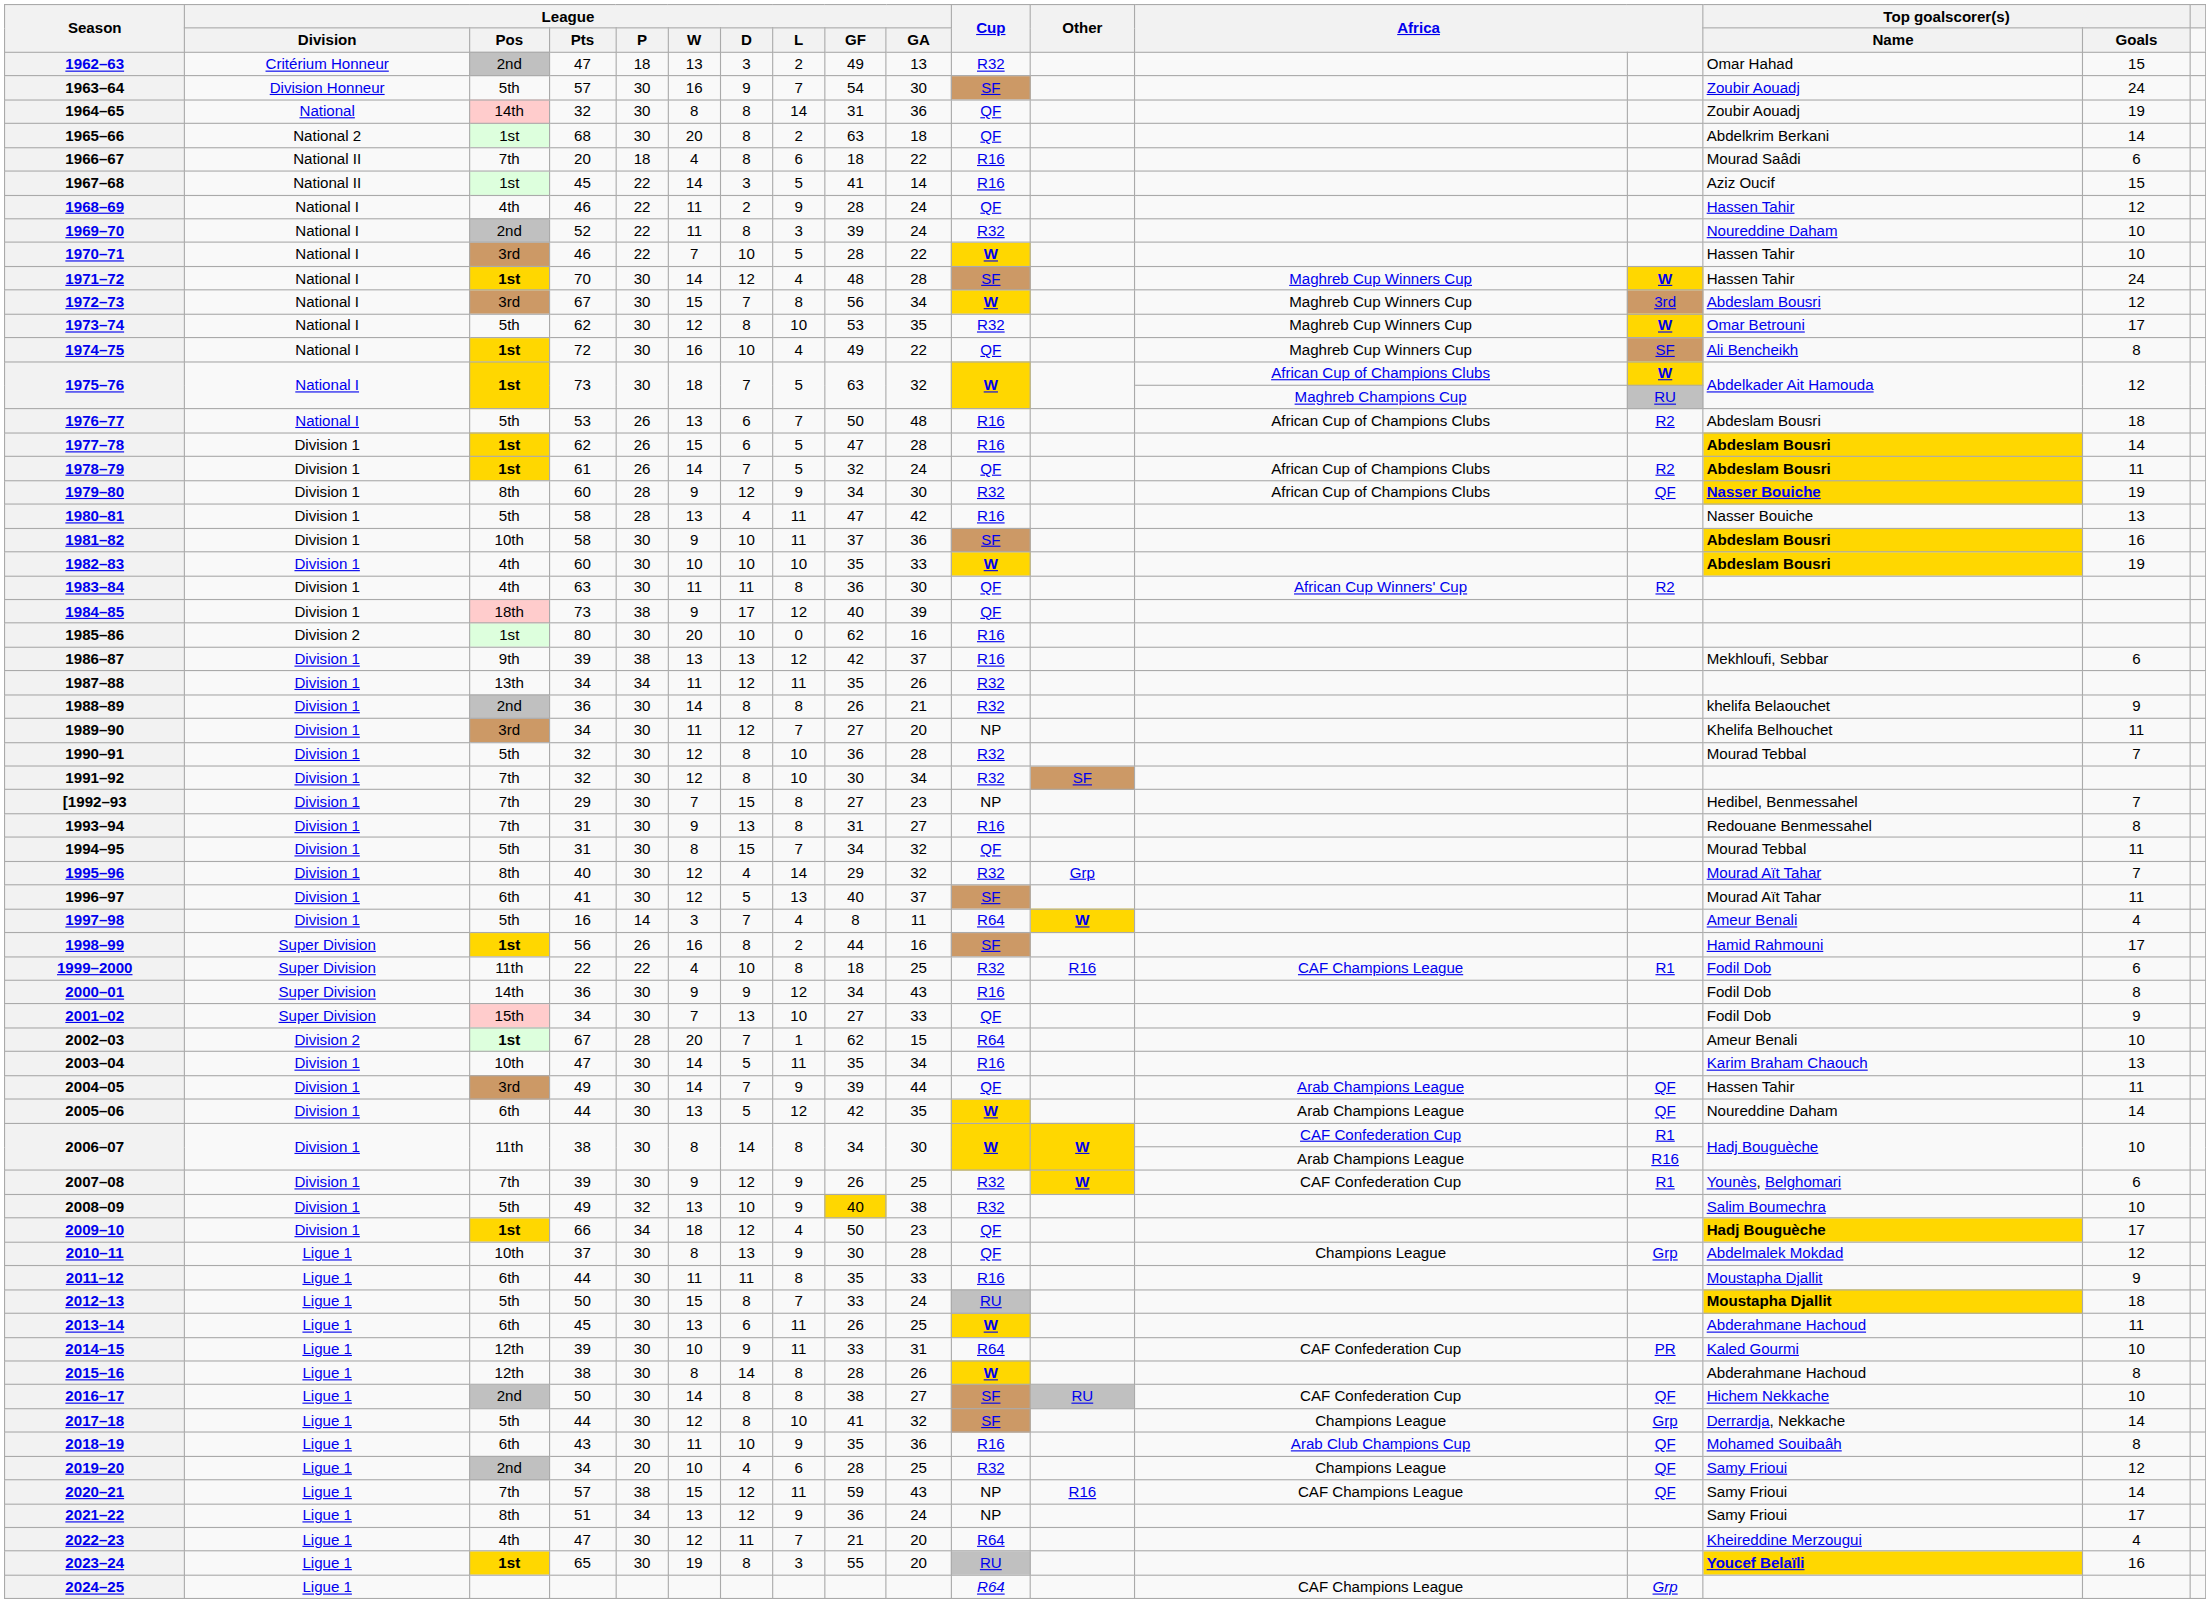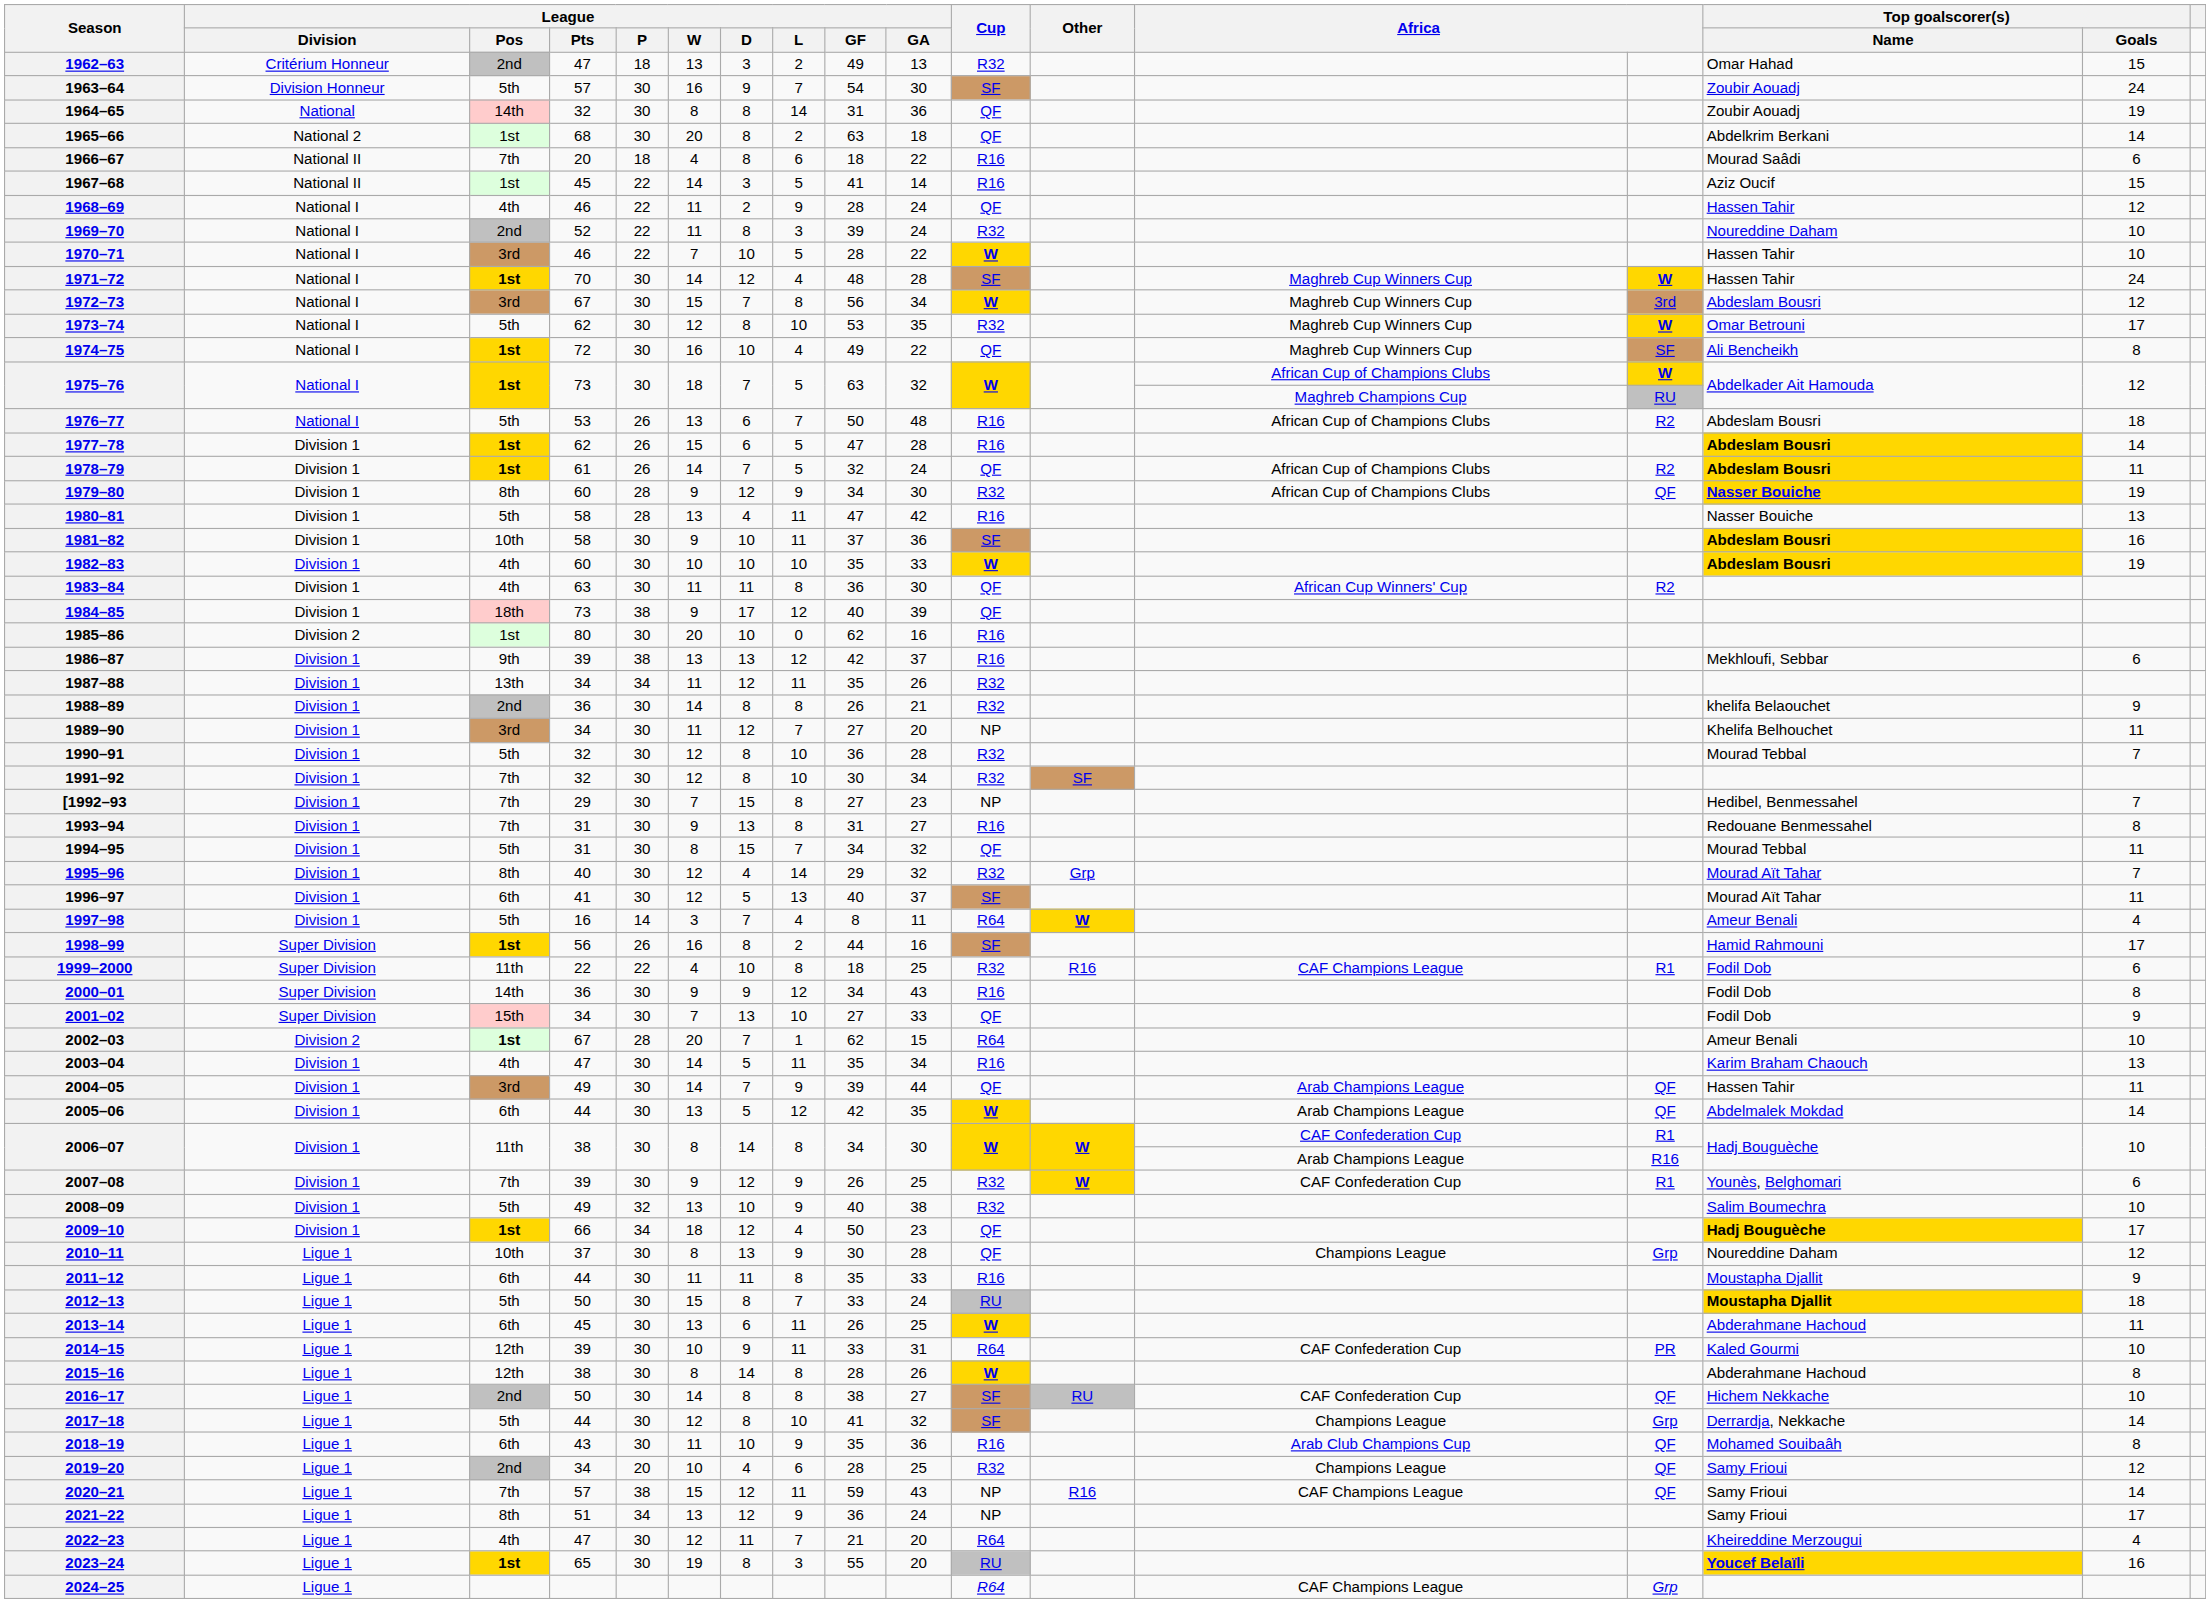2003–04 | League / Pos: 10th -> 4th
2005–06 | Top goalscorer(s) / Name: Noureddine Daham -> Abdelmalek Mokdad
2008–09 | League / GF: gold background -> no background
2010–11 | Top goalscorer(s) / Name: Abdelmalek Mokdad -> Noureddine Daham
